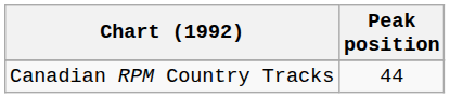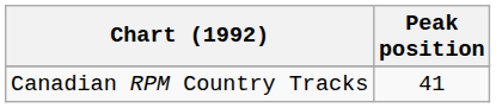Canadian RPM Country Tracks | Peak position: 44 -> 41
